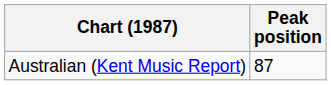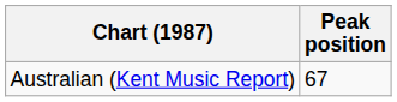Australian (Kent Music Report) | Peak position: 87 -> 67
